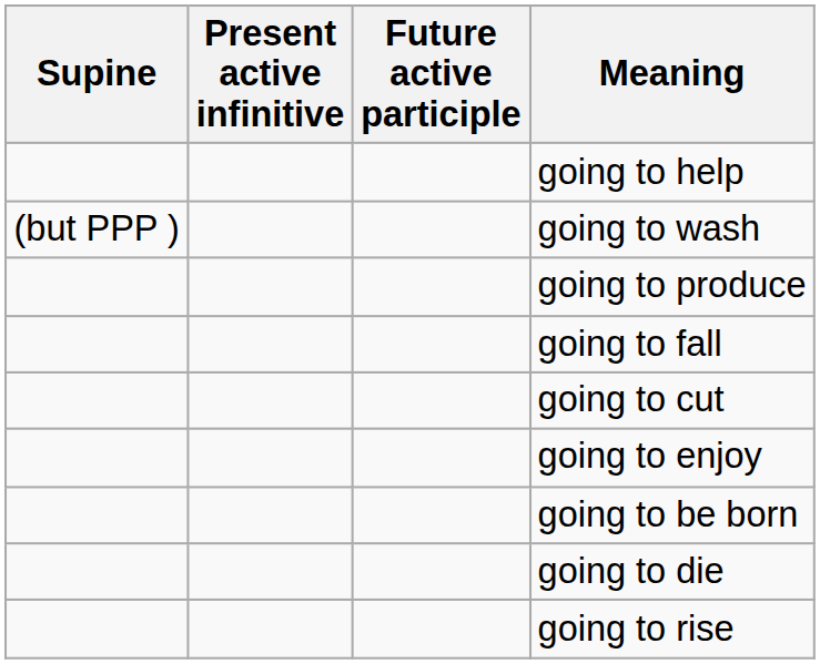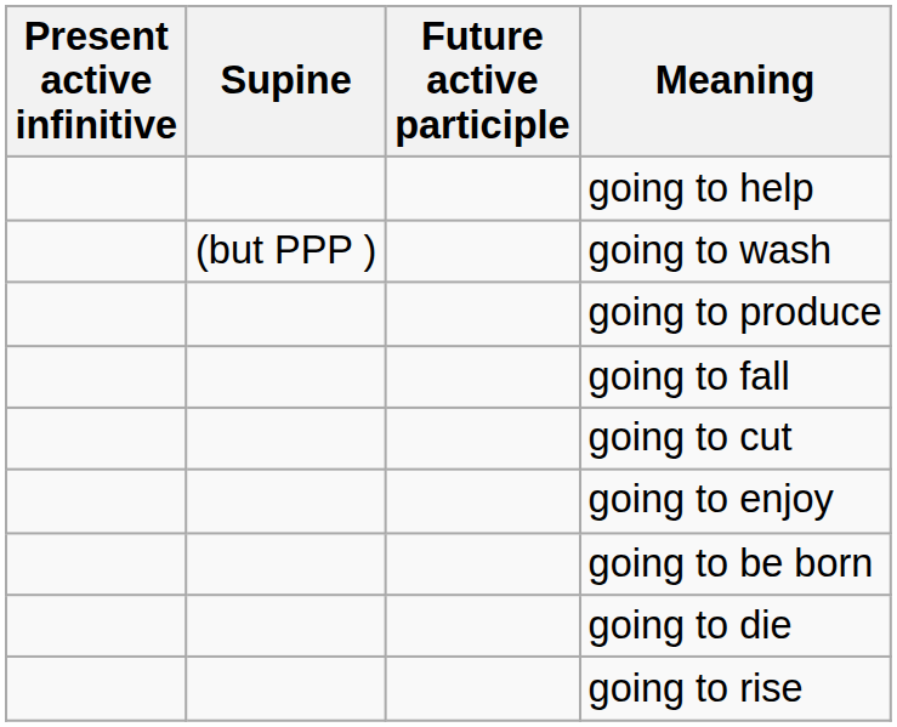columns swapped: Present active infinitive <-> Supine
